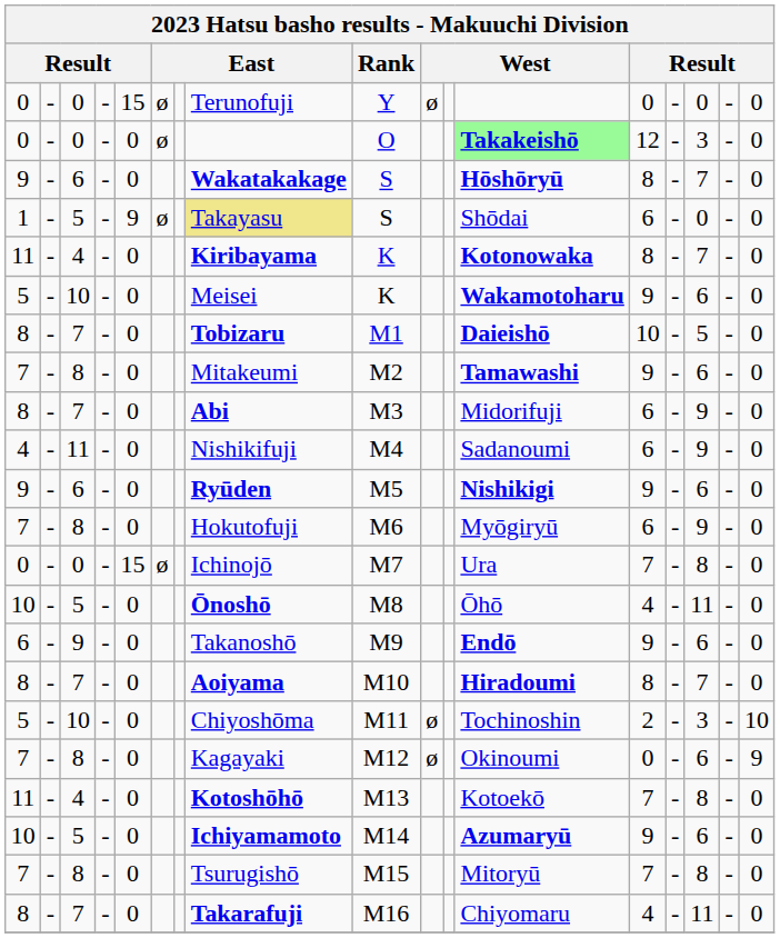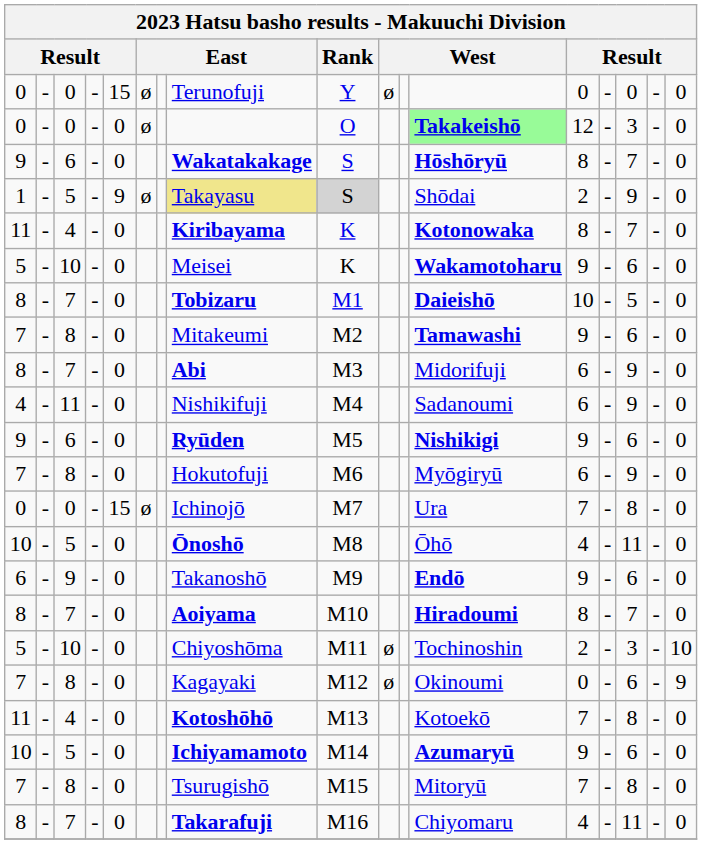1 | Rank: no background -> lightgrey background
1 | column 13: 6 -> 2
1 | column 15: 0 -> 9
